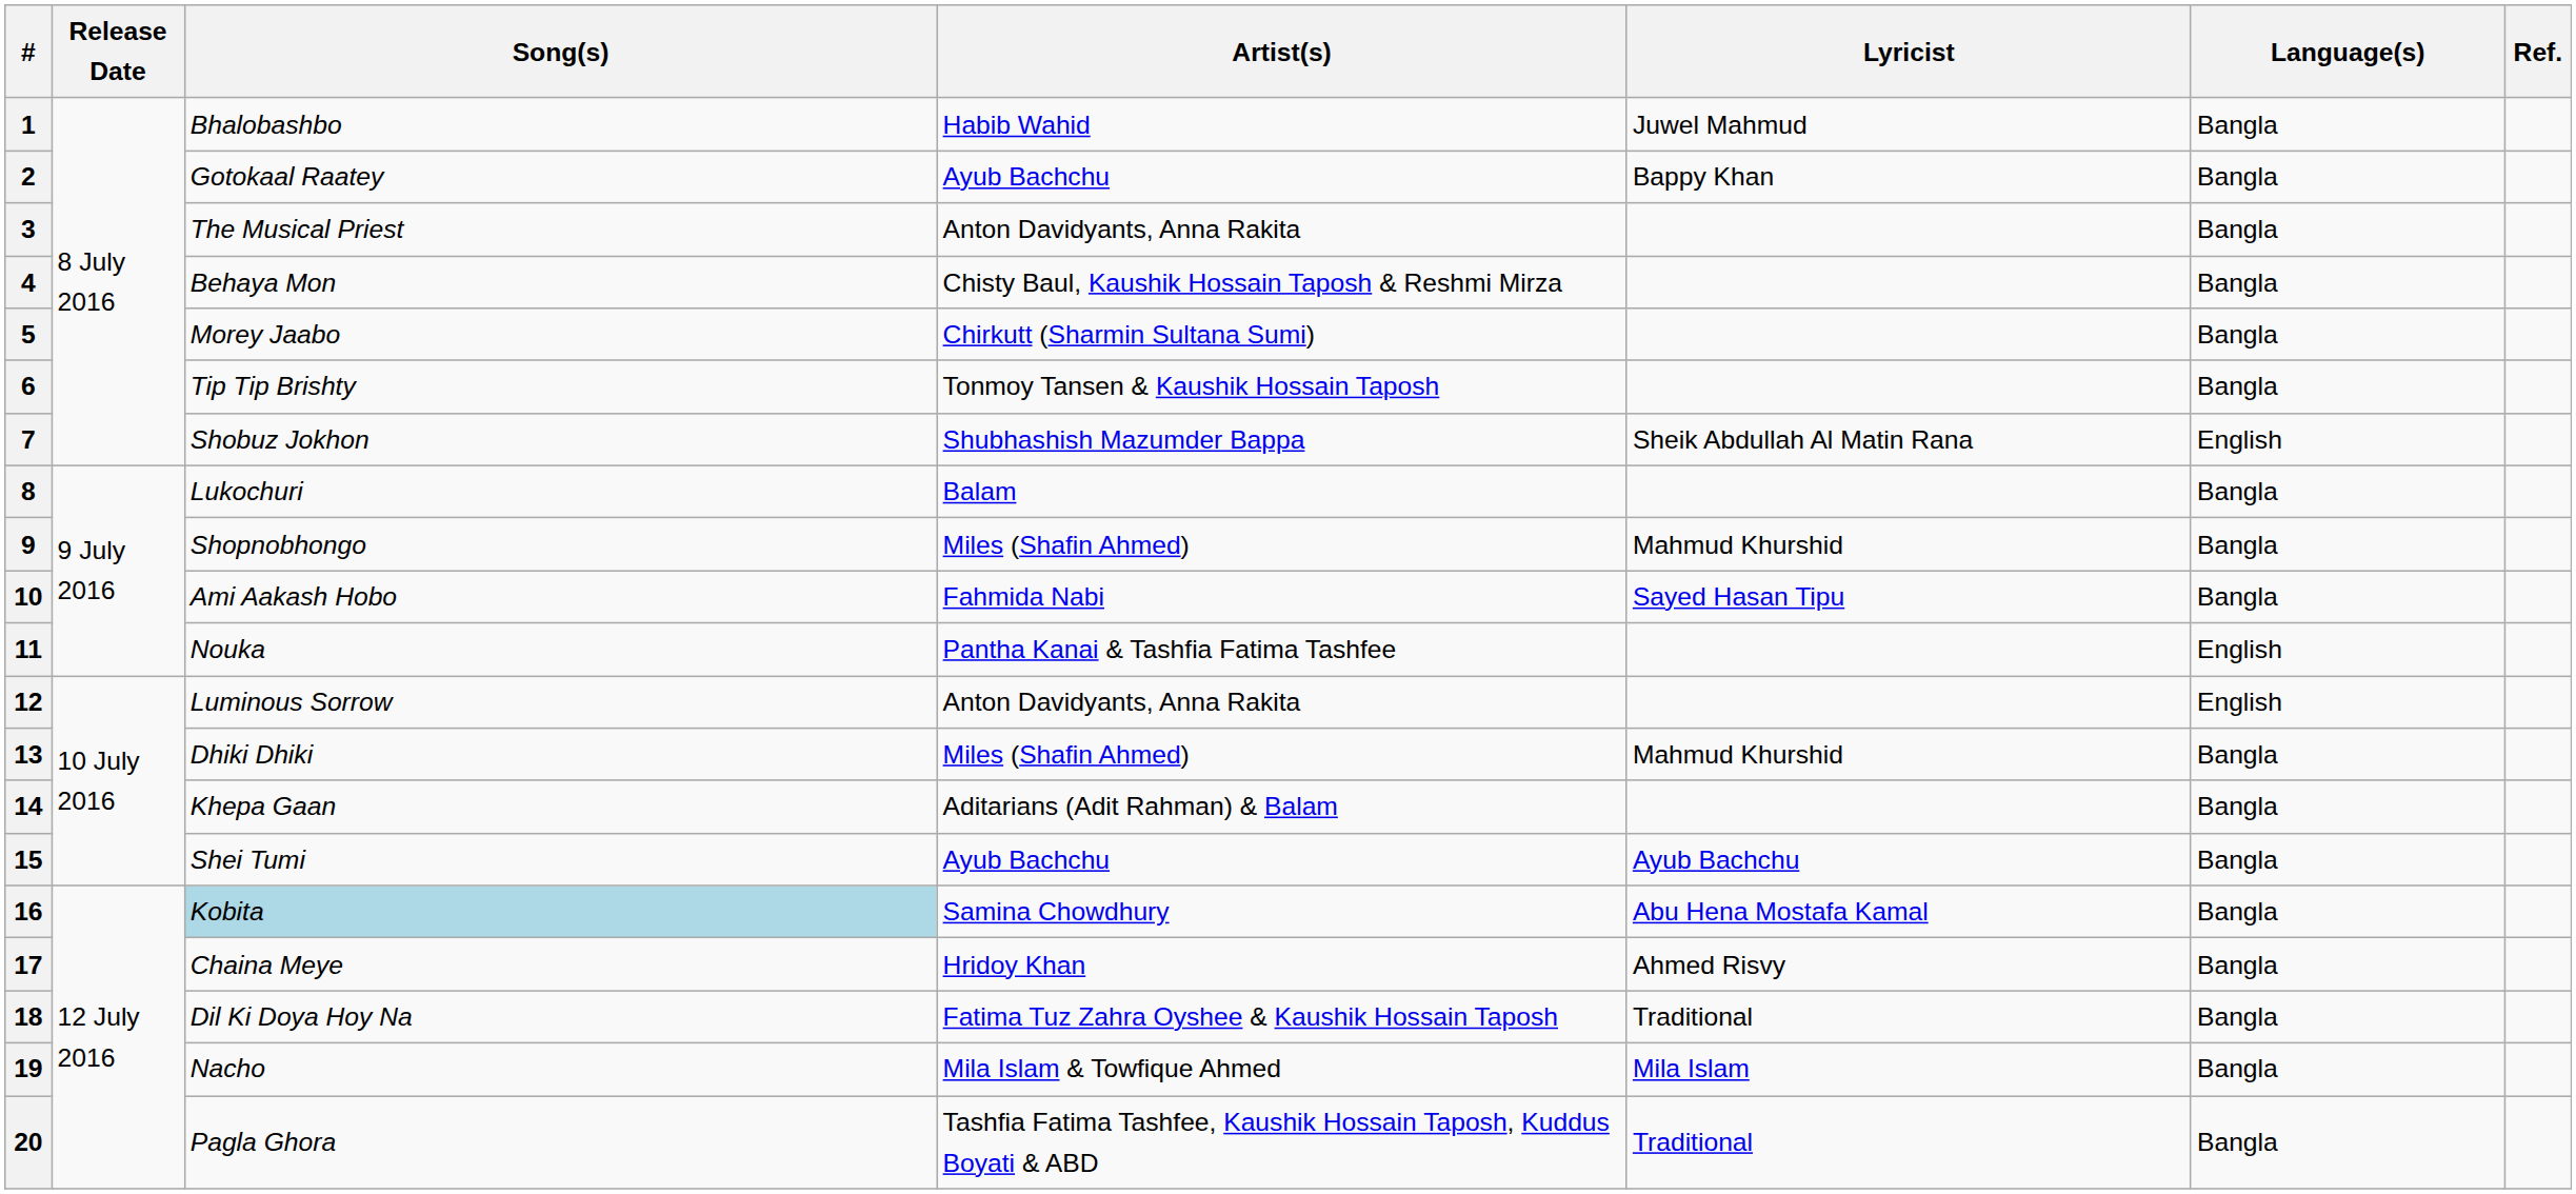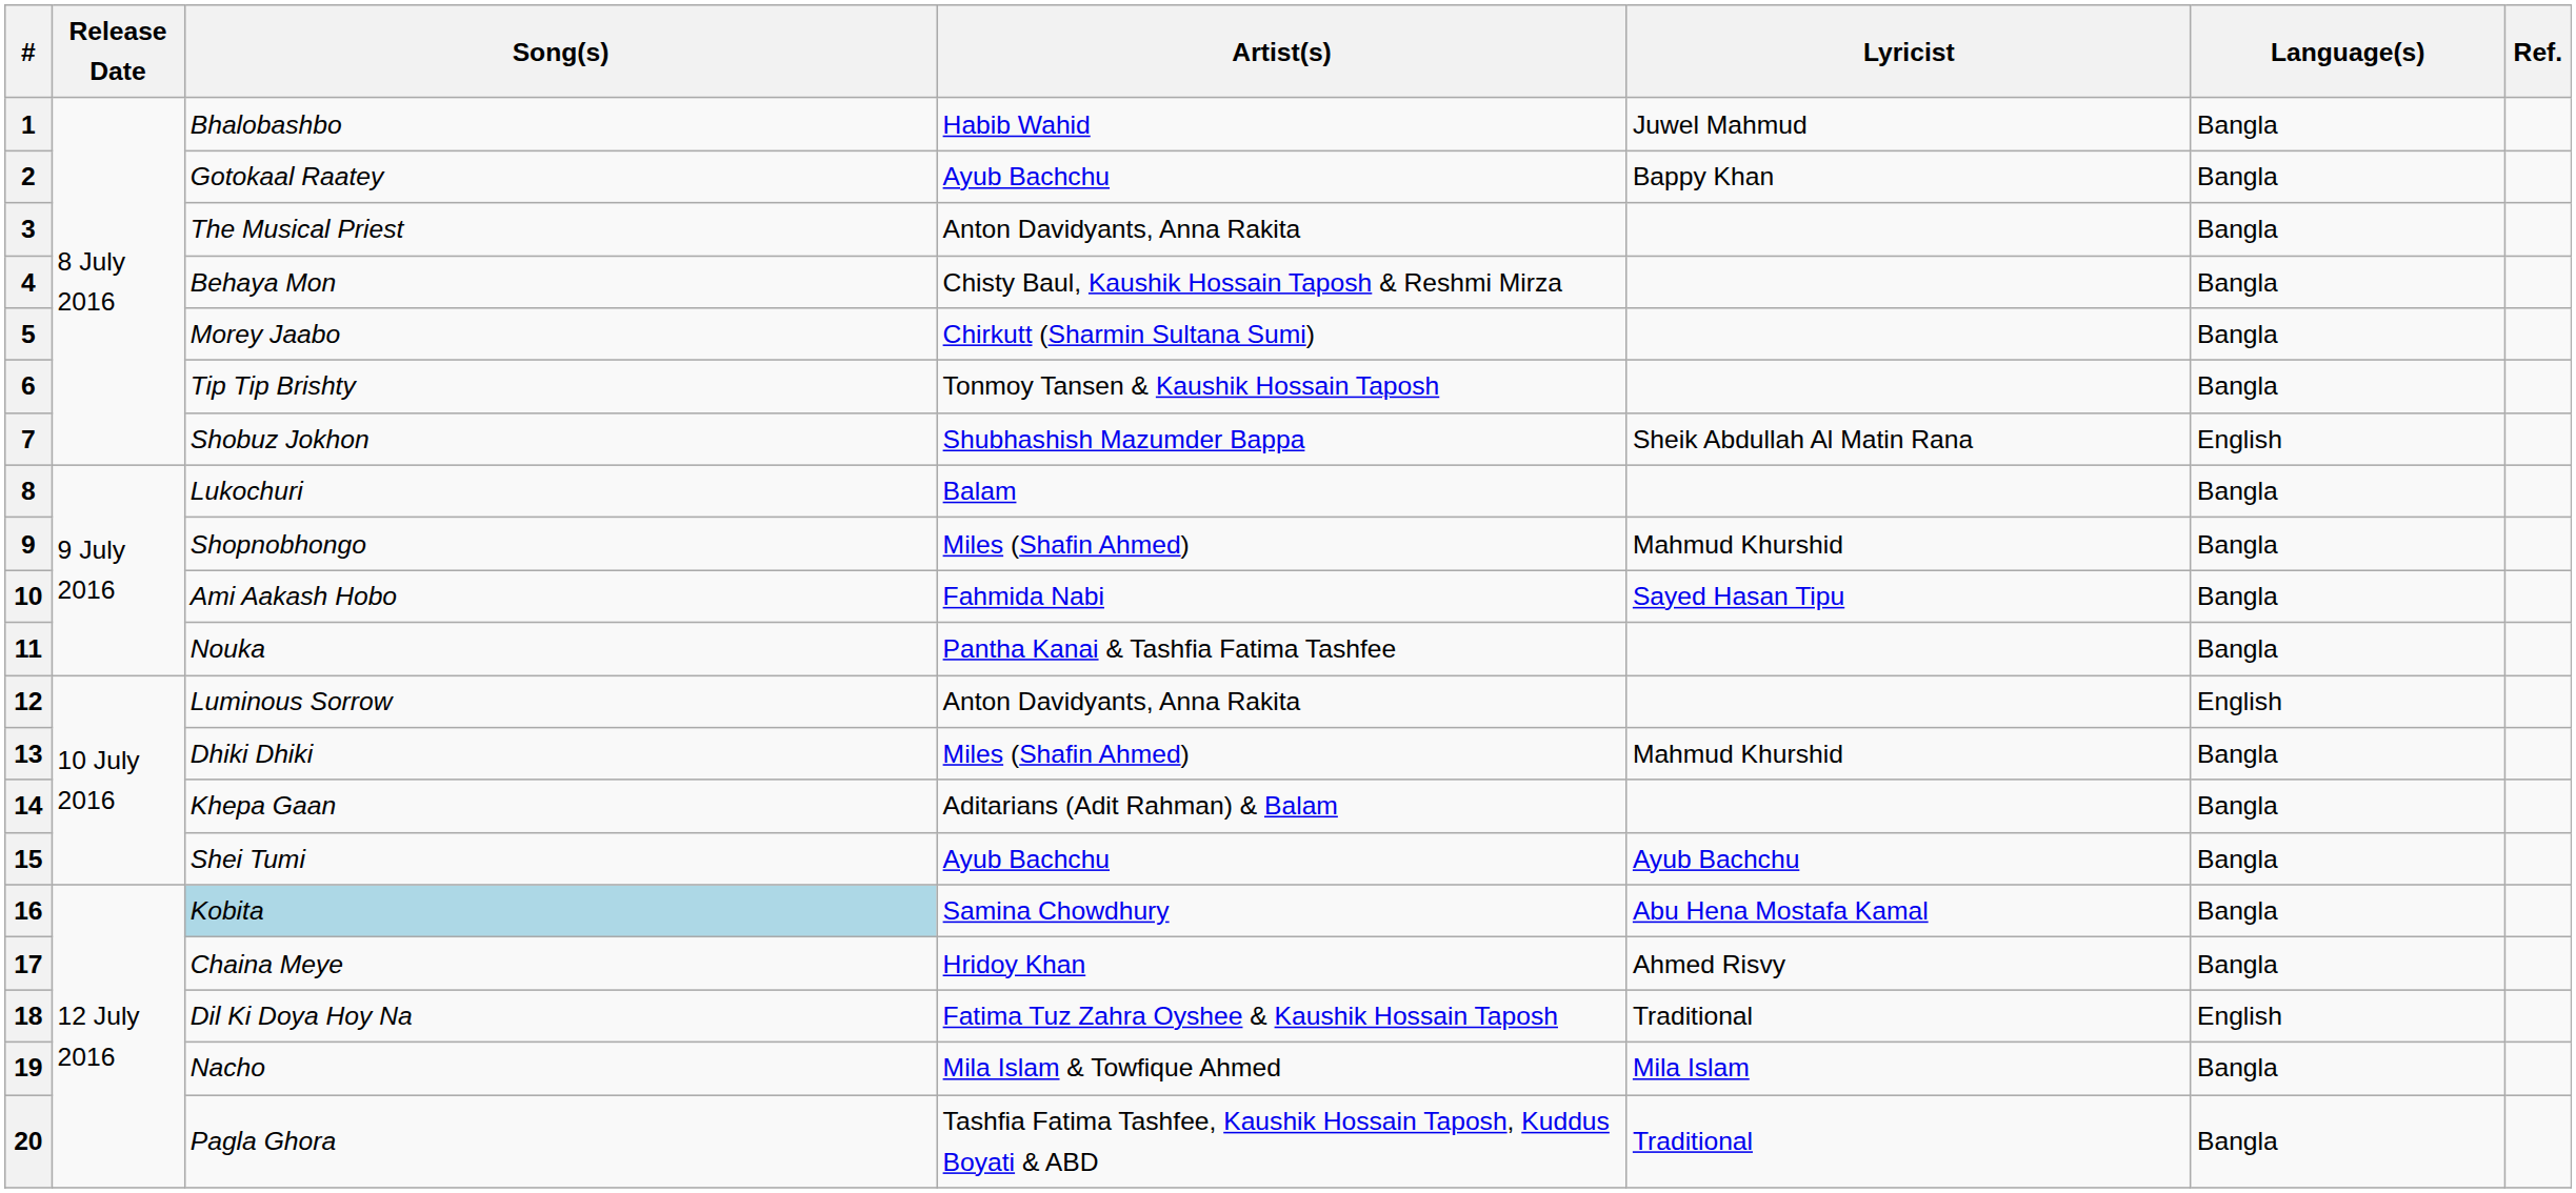11 | Language(s): English -> Bangla
18 | Language(s): Bangla -> English
